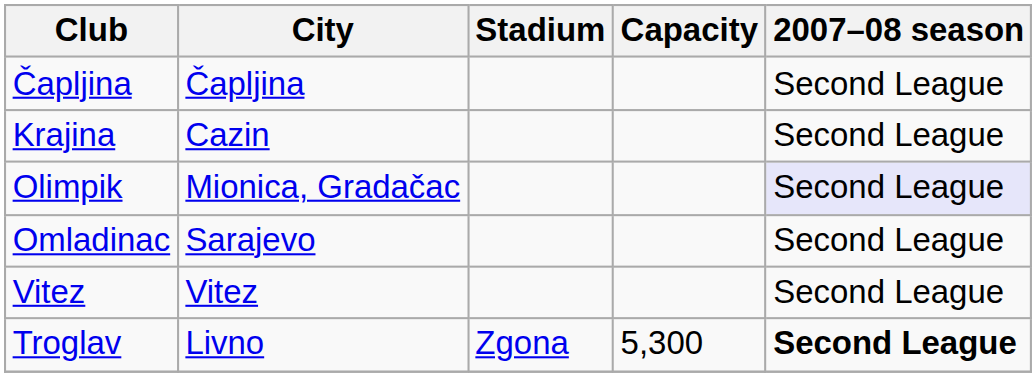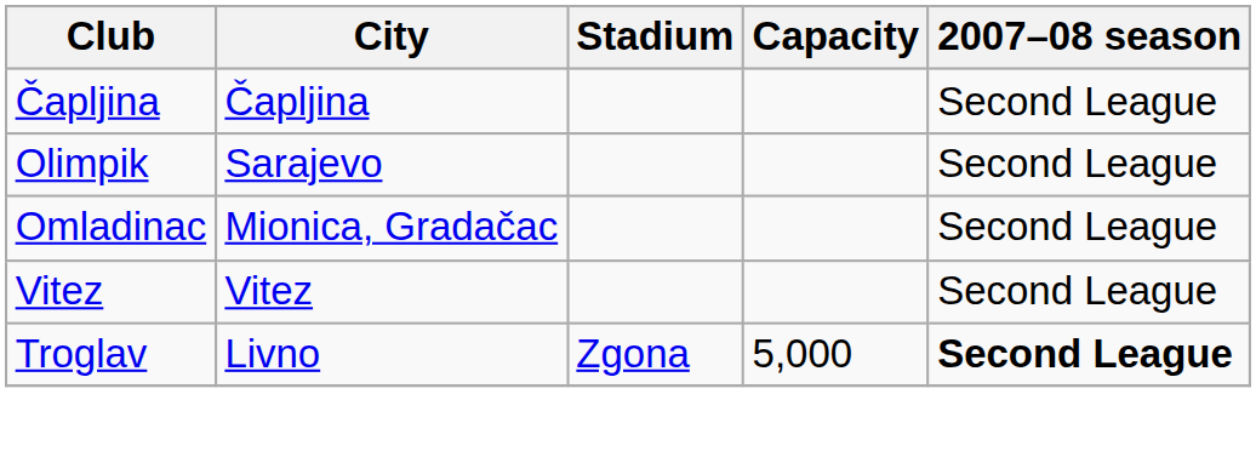- row: Krajina | Cazin | Second League
Olimpik | City: Mionica, Gradačac -> Sarajevo
Olimpik | 2007–08 season: lavender background -> no background
Omladinac | City: Sarajevo -> Mionica, Gradačac
Troglav | Capacity: 5,300 -> 5,000
